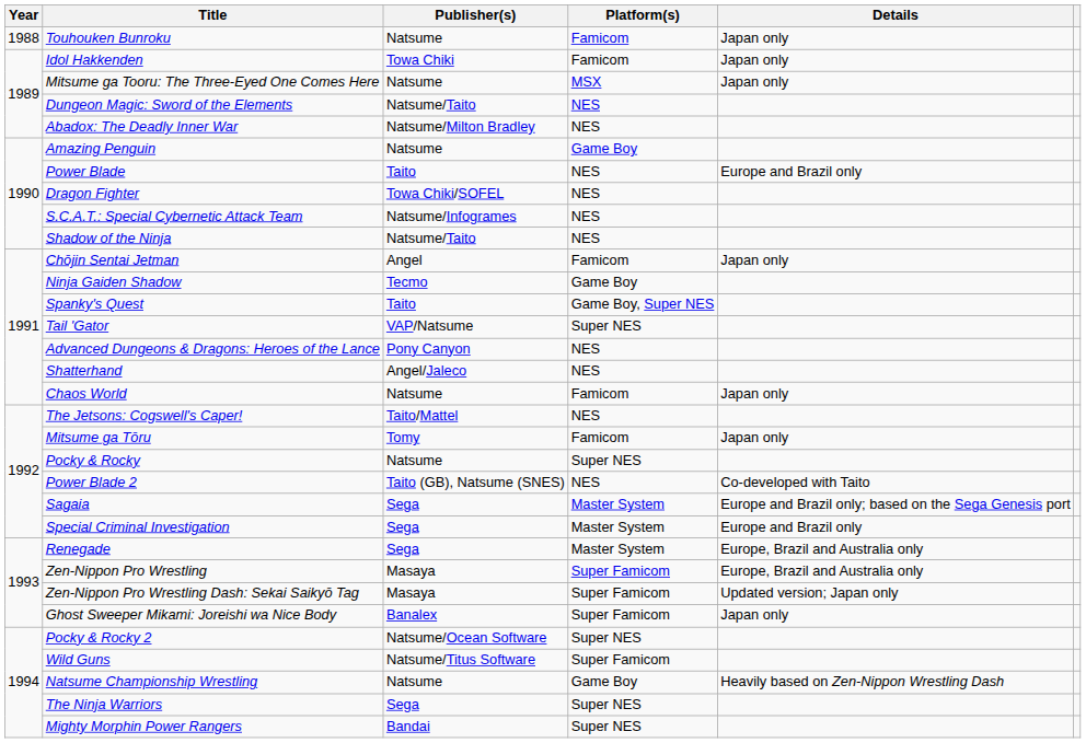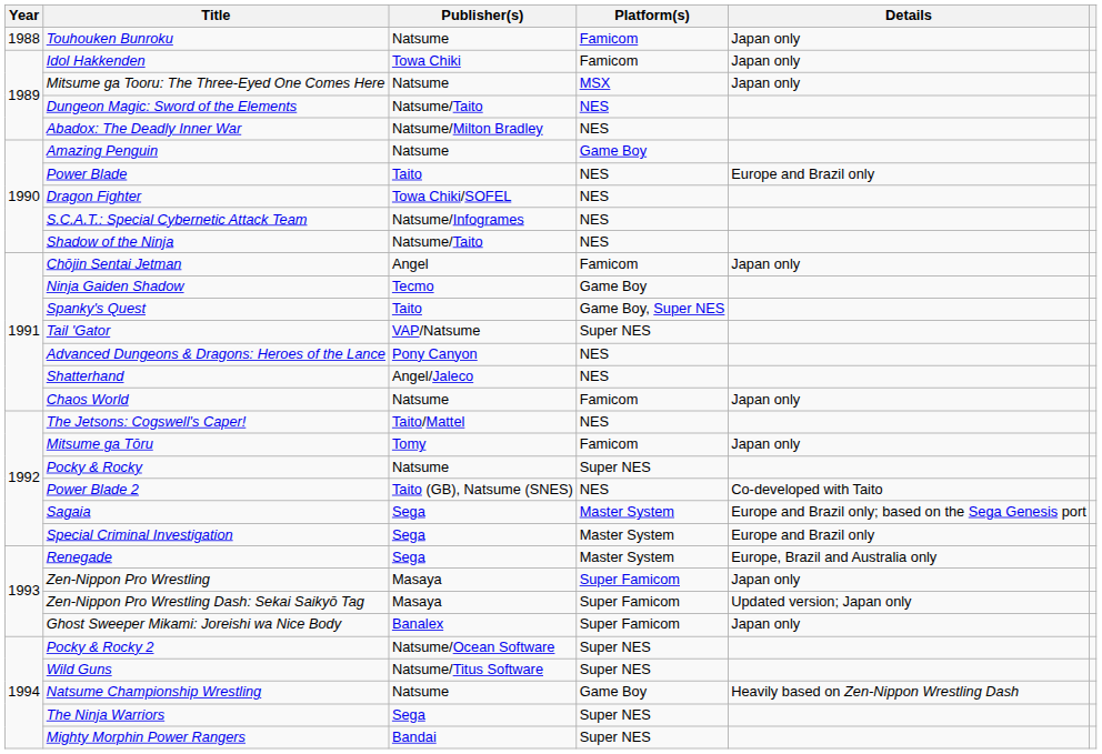Zen-Nippon Pro Wrestling | Details: Europe, Brazil and Australia only -> Japan only
Wild Guns | Platform(s): Super Famicom -> Super NES
